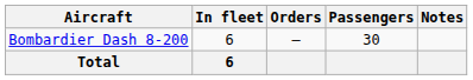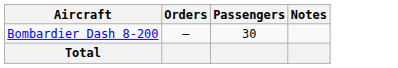- column: In fleet | 6 | 6
